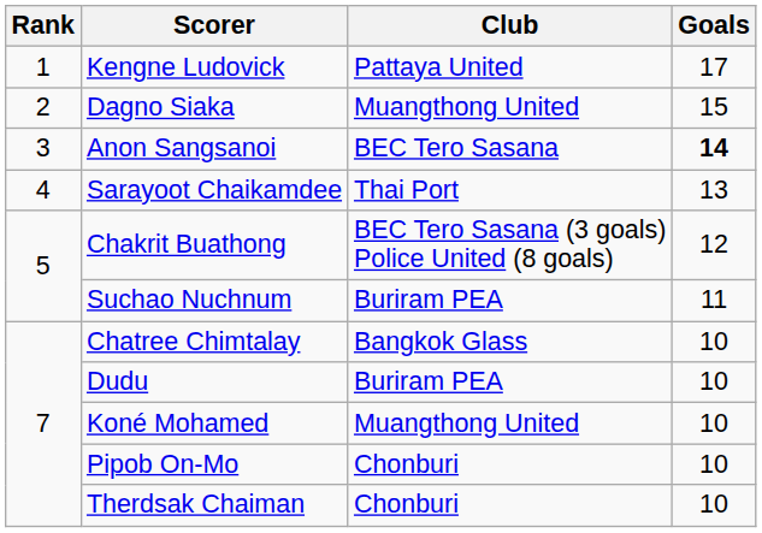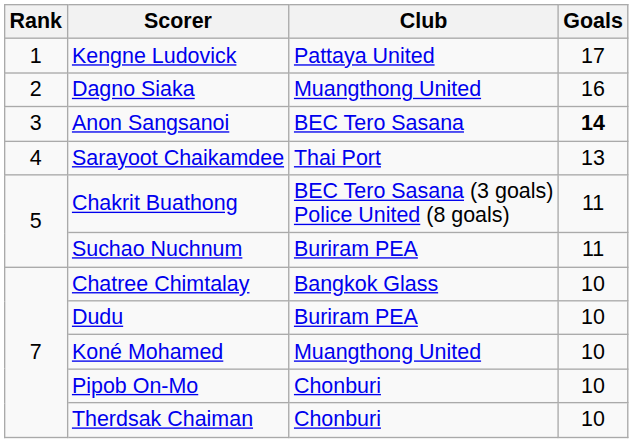Dagno Siaka | Goals: 15 -> 16
Chakrit Buathong | Goals: 12 -> 11
